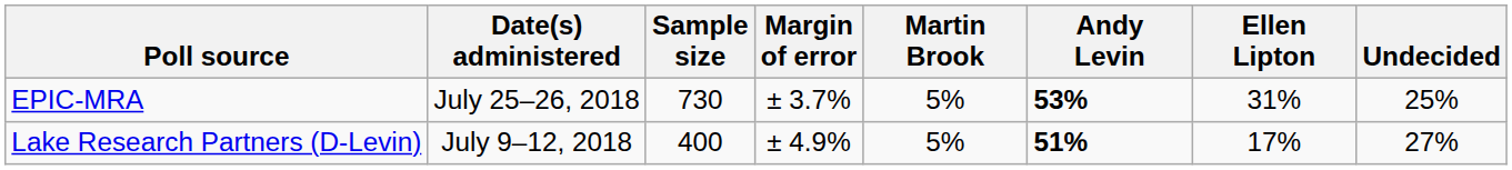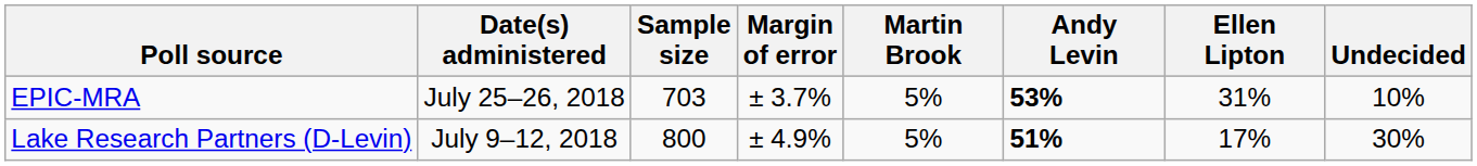EPIC-MRA | Sample size: 730 -> 703
EPIC-MRA | Undecided: 25% -> 10%
Lake Research Partners (D-Levin) | Sample size: 400 -> 800
Lake Research Partners (D-Levin) | Undecided: 27% -> 30%
